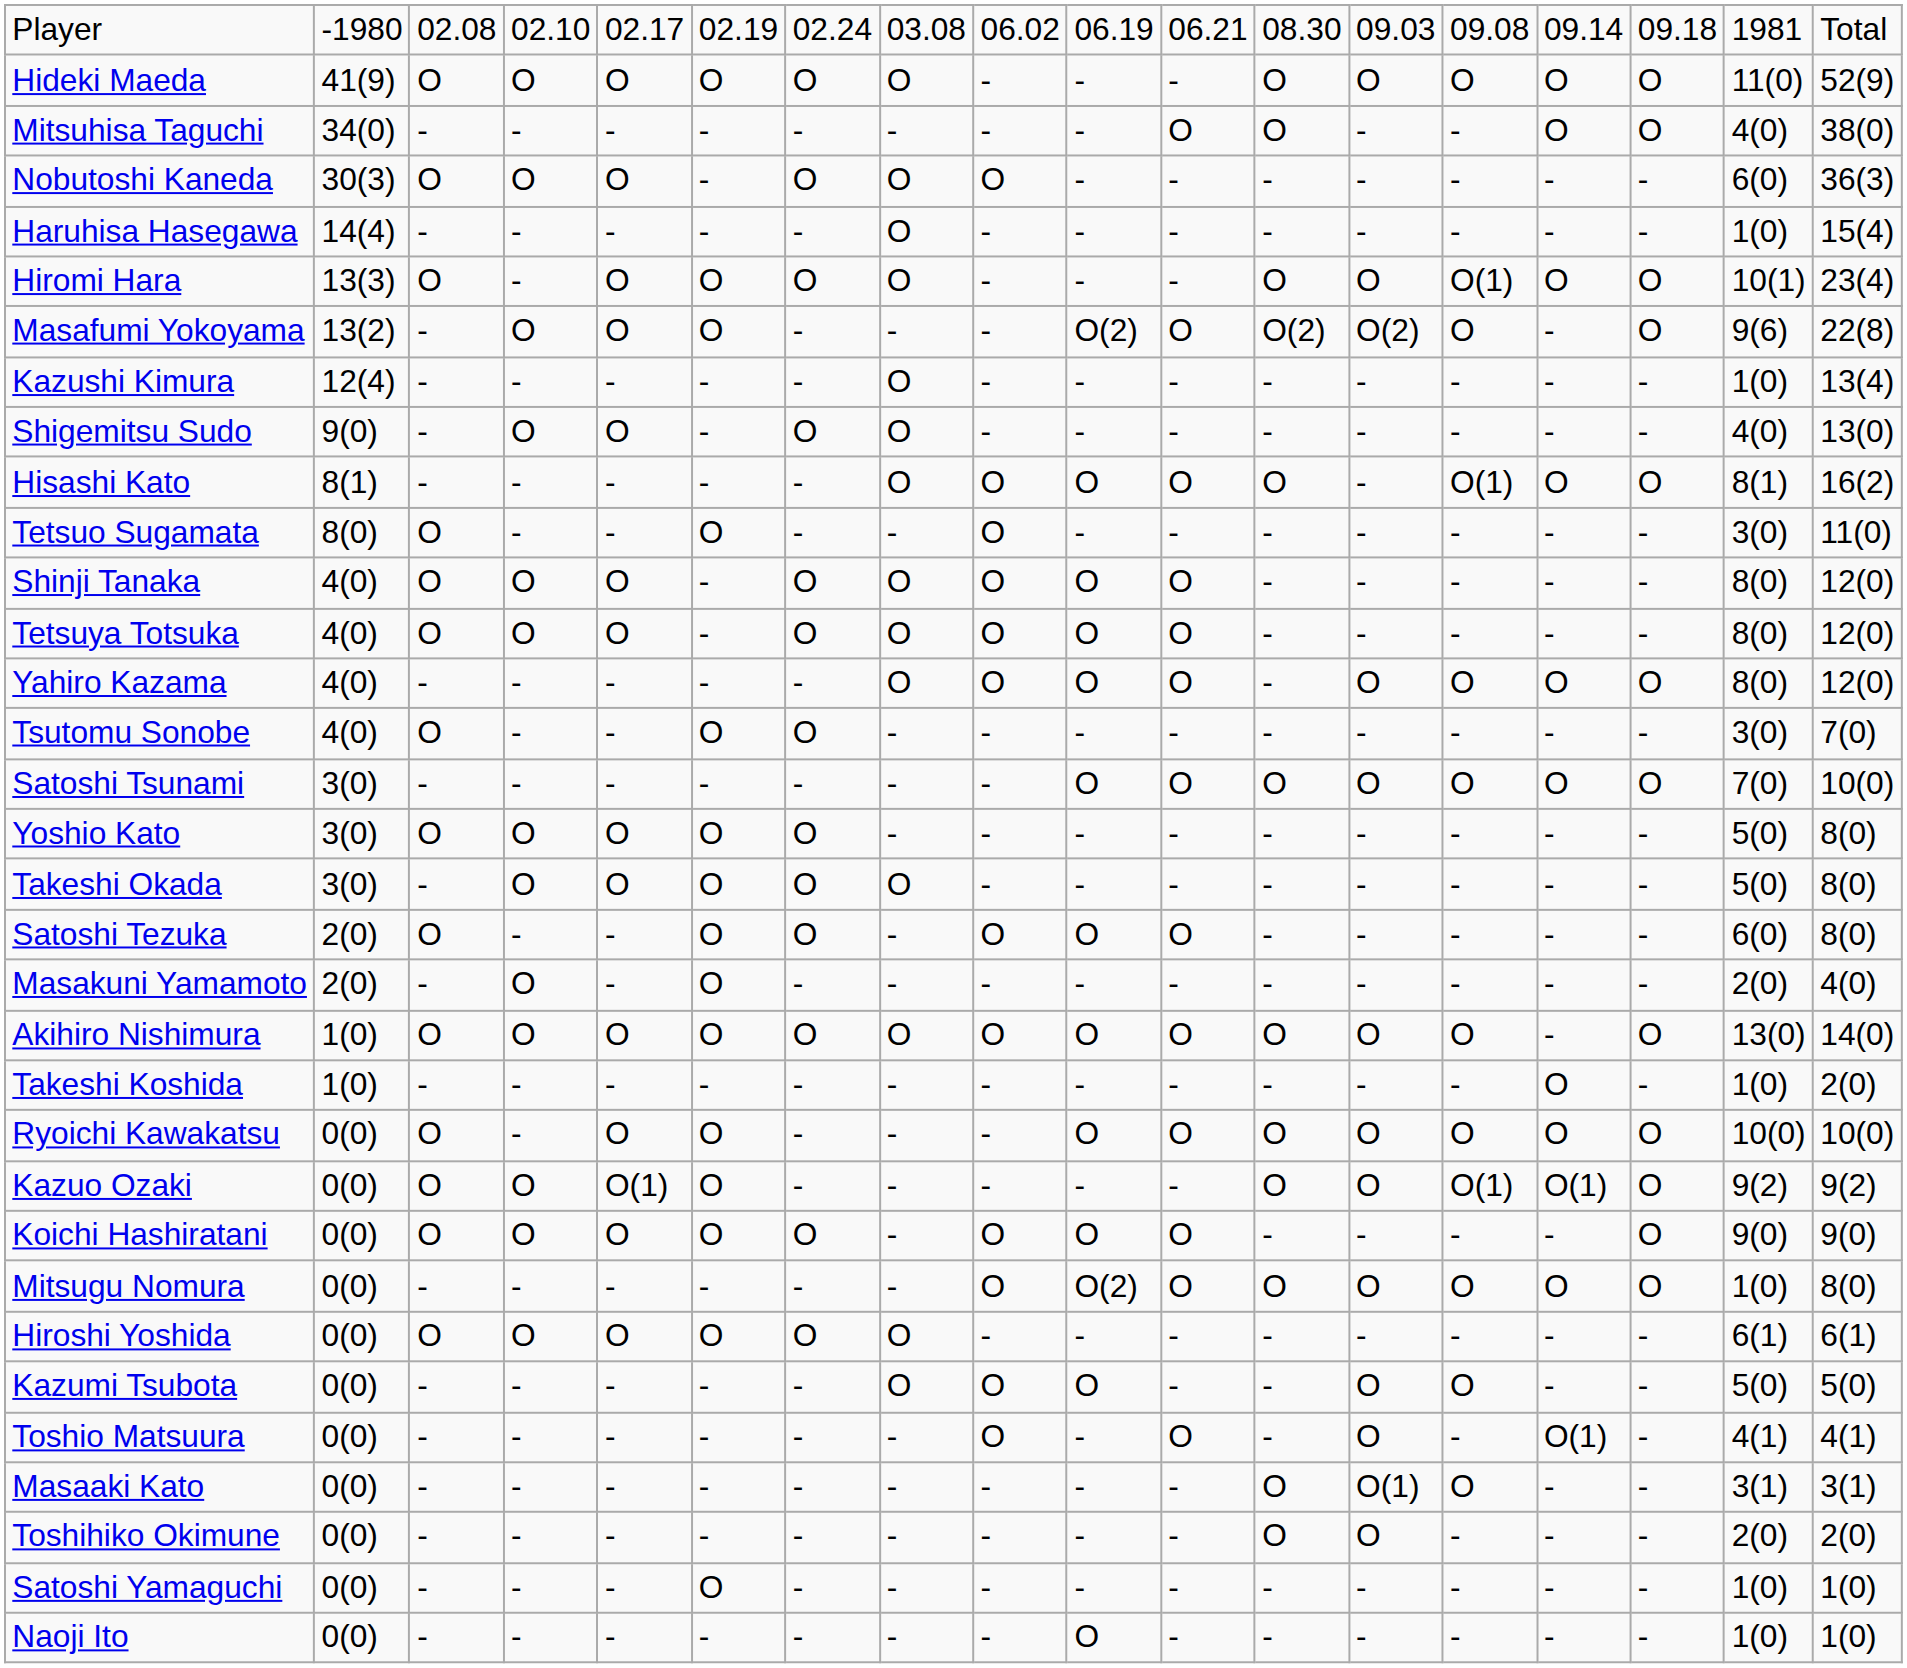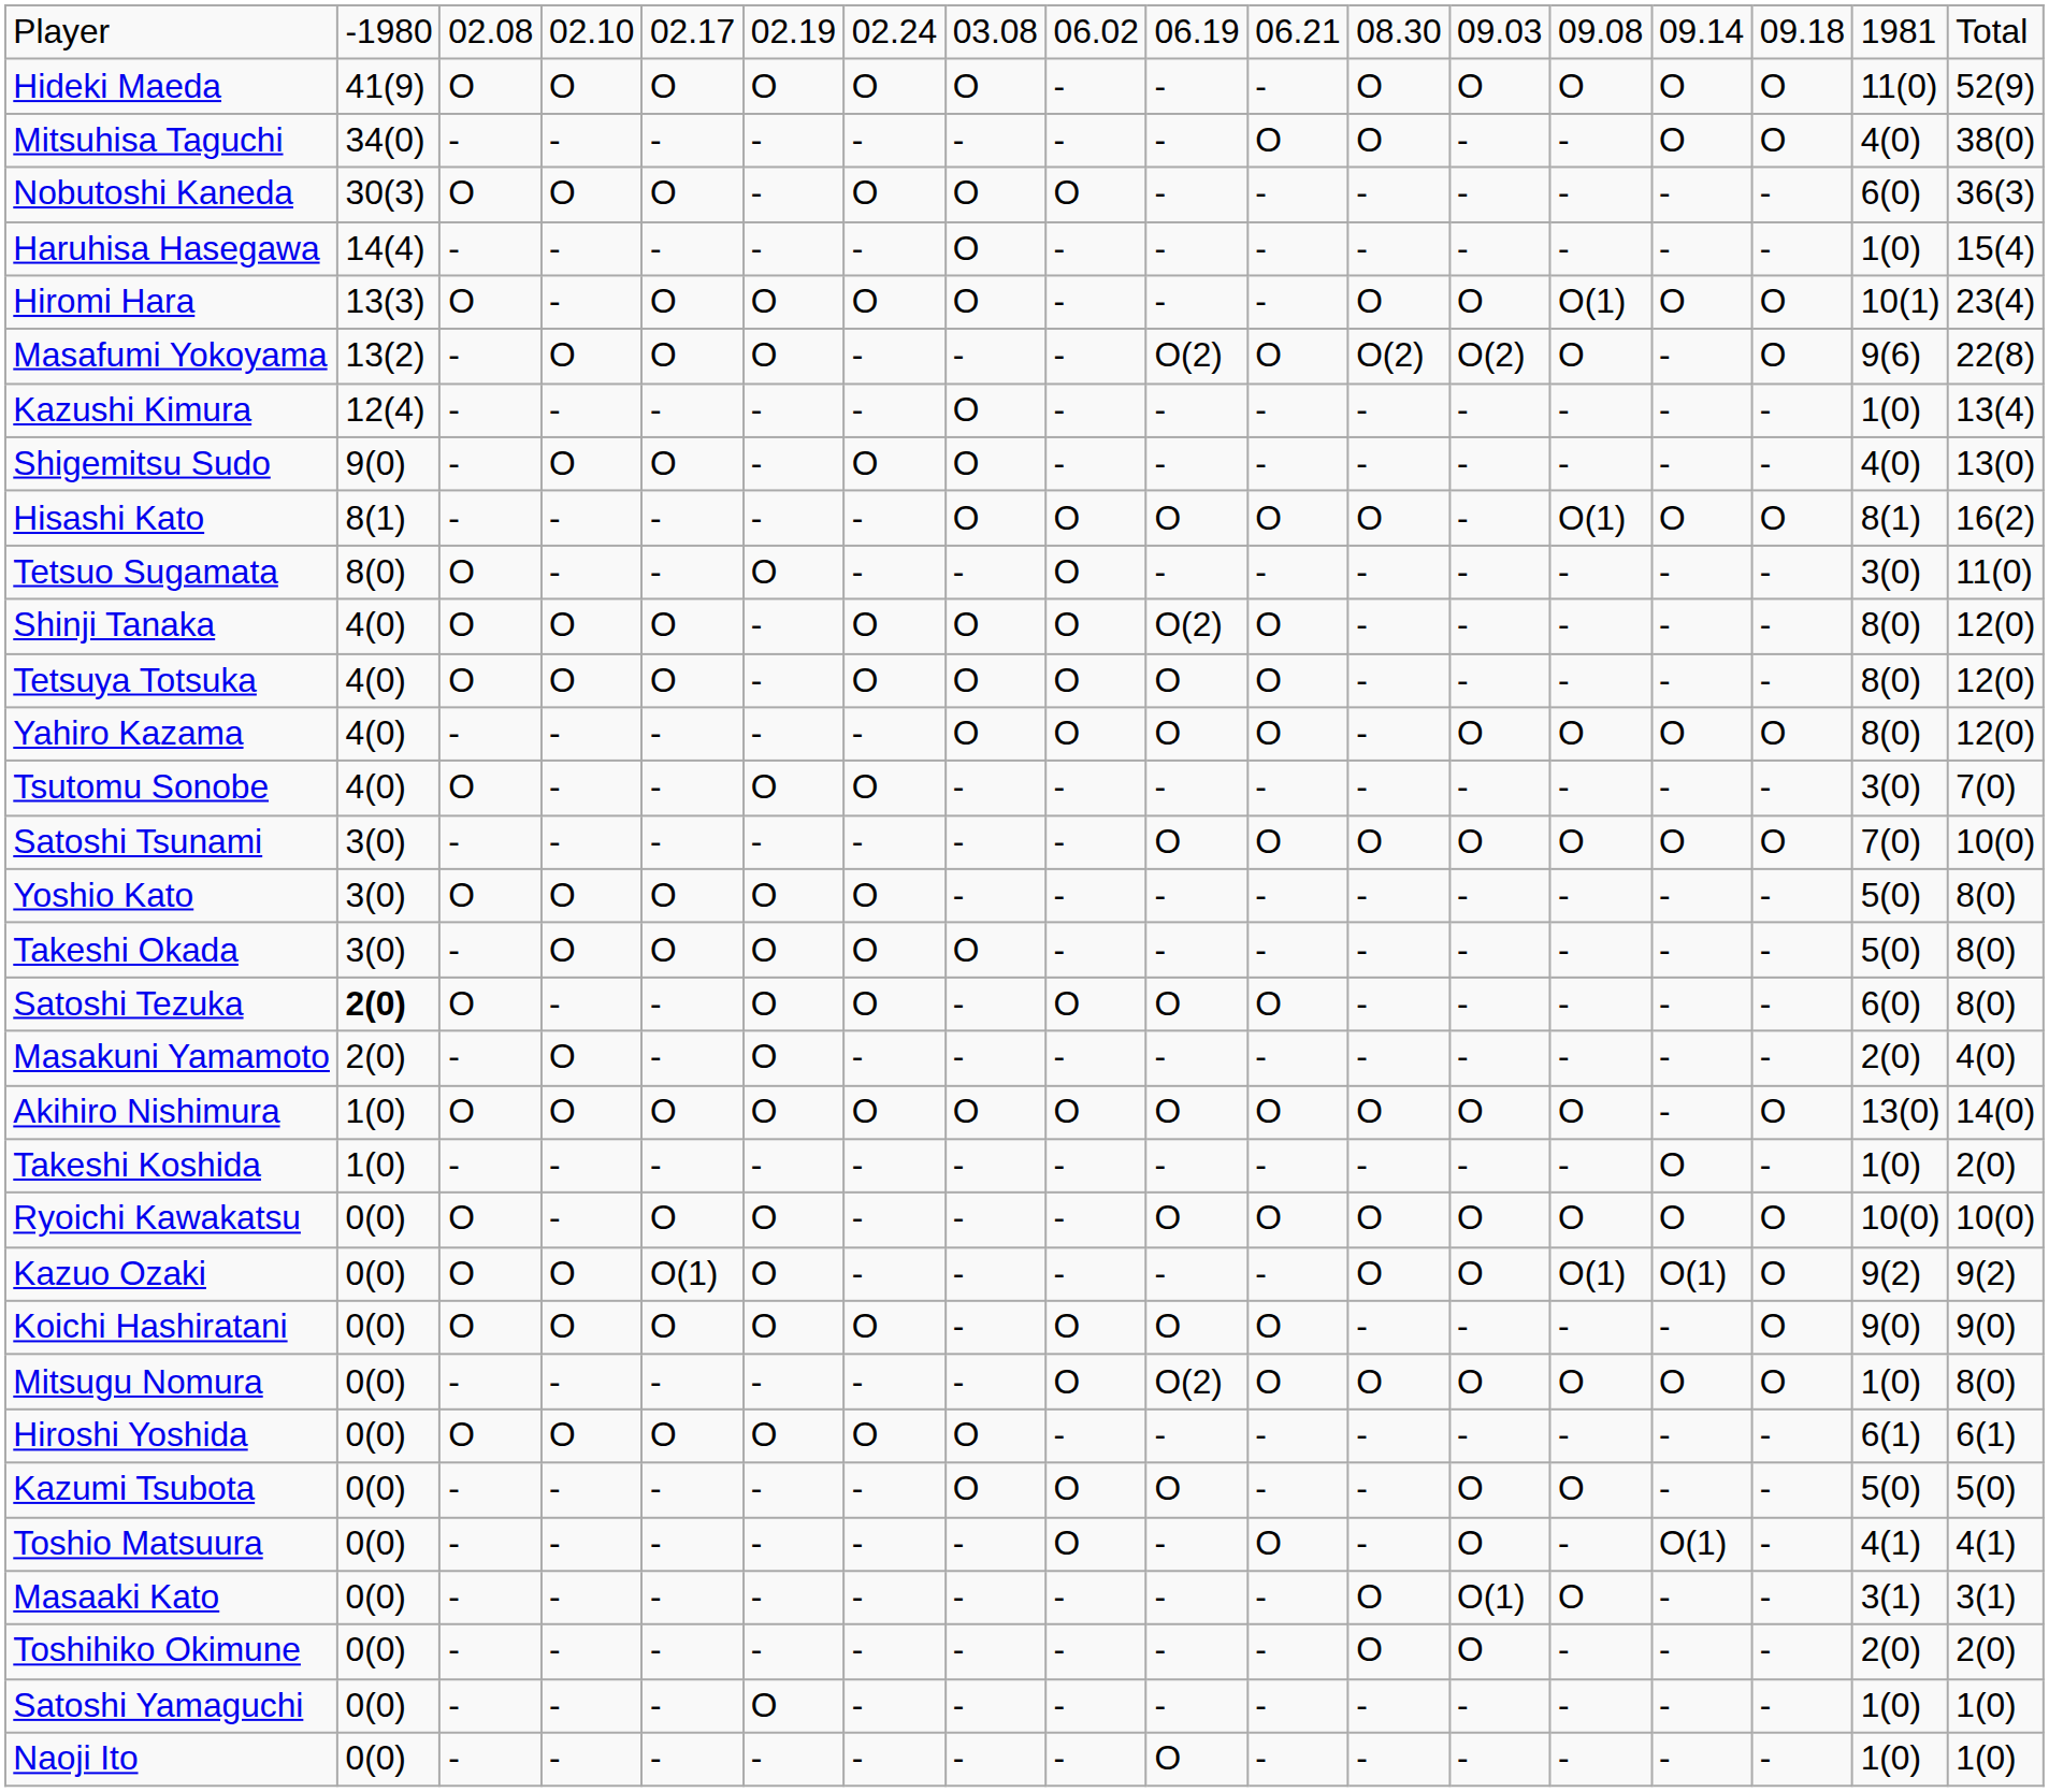Shinji Tanaka | column 10: O -> O(2)
Satoshi Tezuka | column 2: normal -> bold
